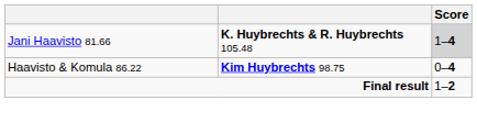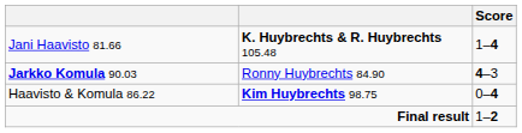Jani Haavisto 81.66 | Score: lightgrey background -> no background
+ row: Jarkko Komula 90.03 | Ronny Huybrechts 84.90 | 4–3
